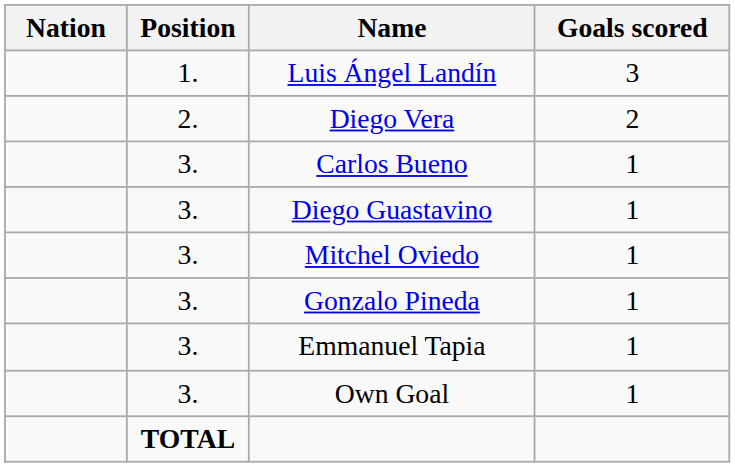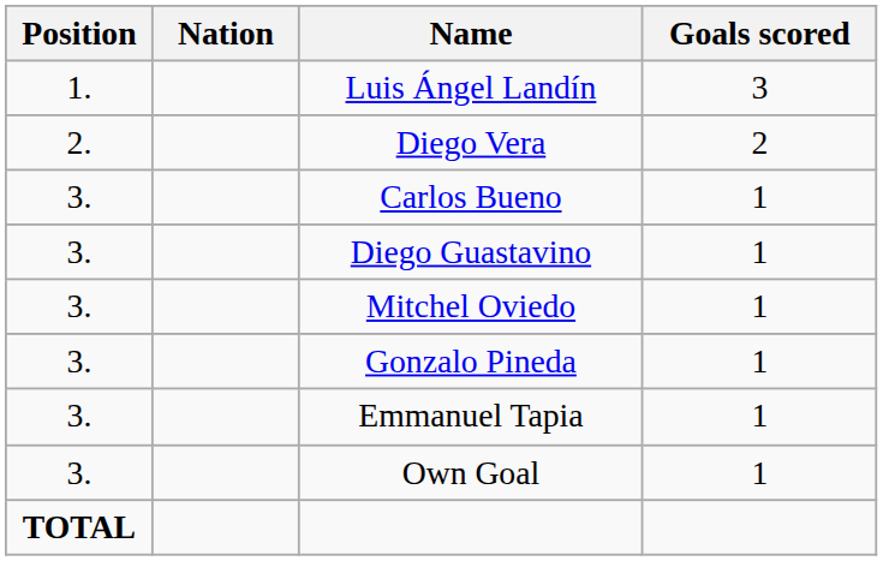columns swapped: Position <-> Nation
